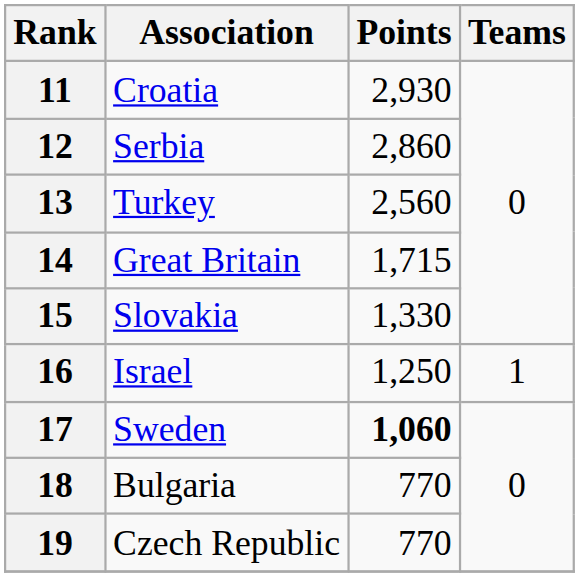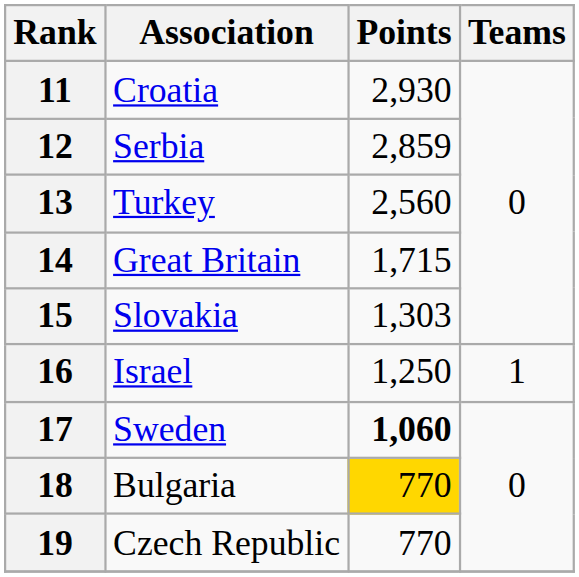12 | Points: 2,860 -> 2,859
15 | Points: 1,330 -> 1,303
18 | Points: no background -> gold background
